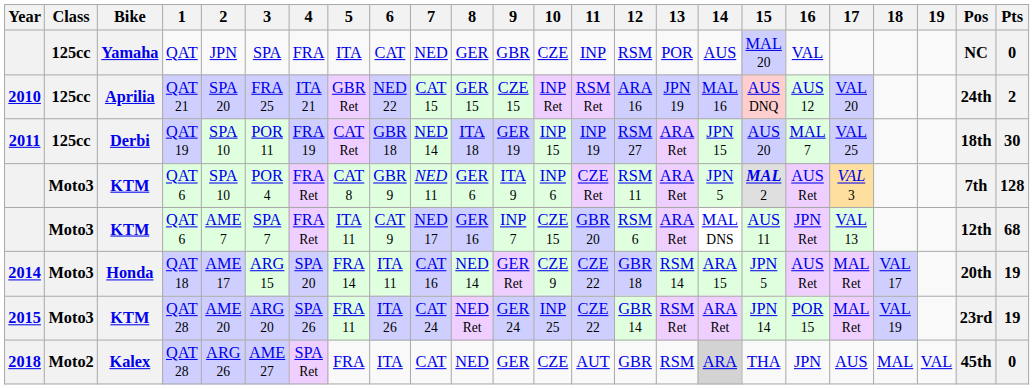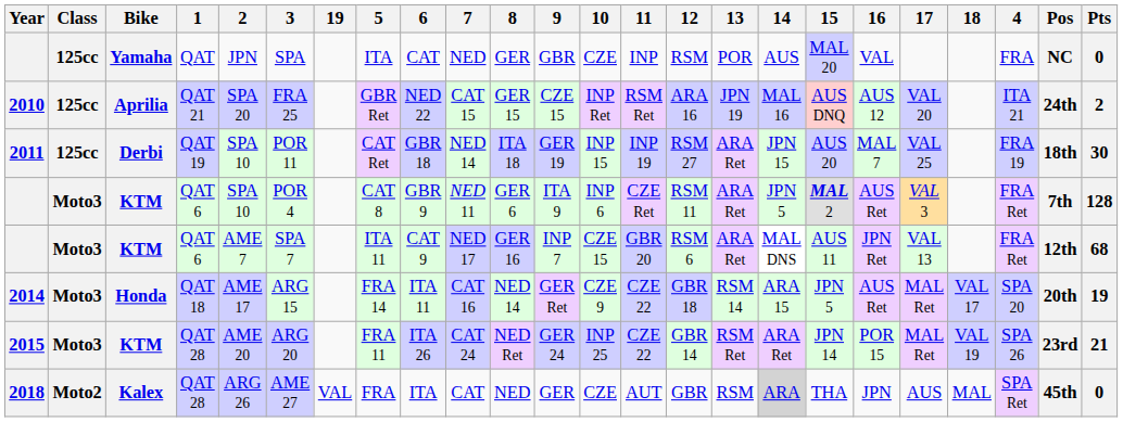columns swapped: 4 <-> 19
2015 | Pts: 19 -> 21
